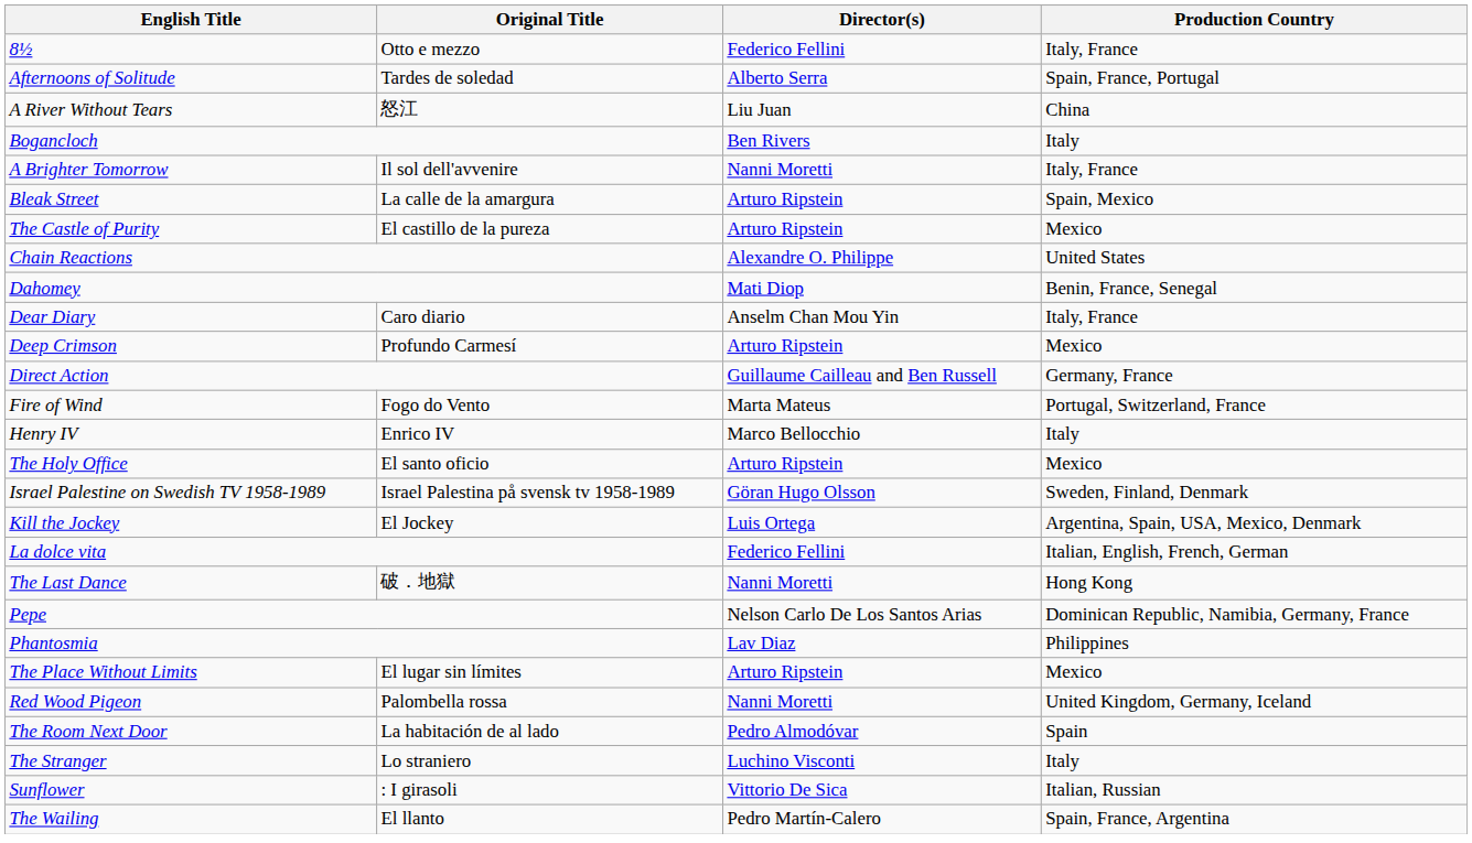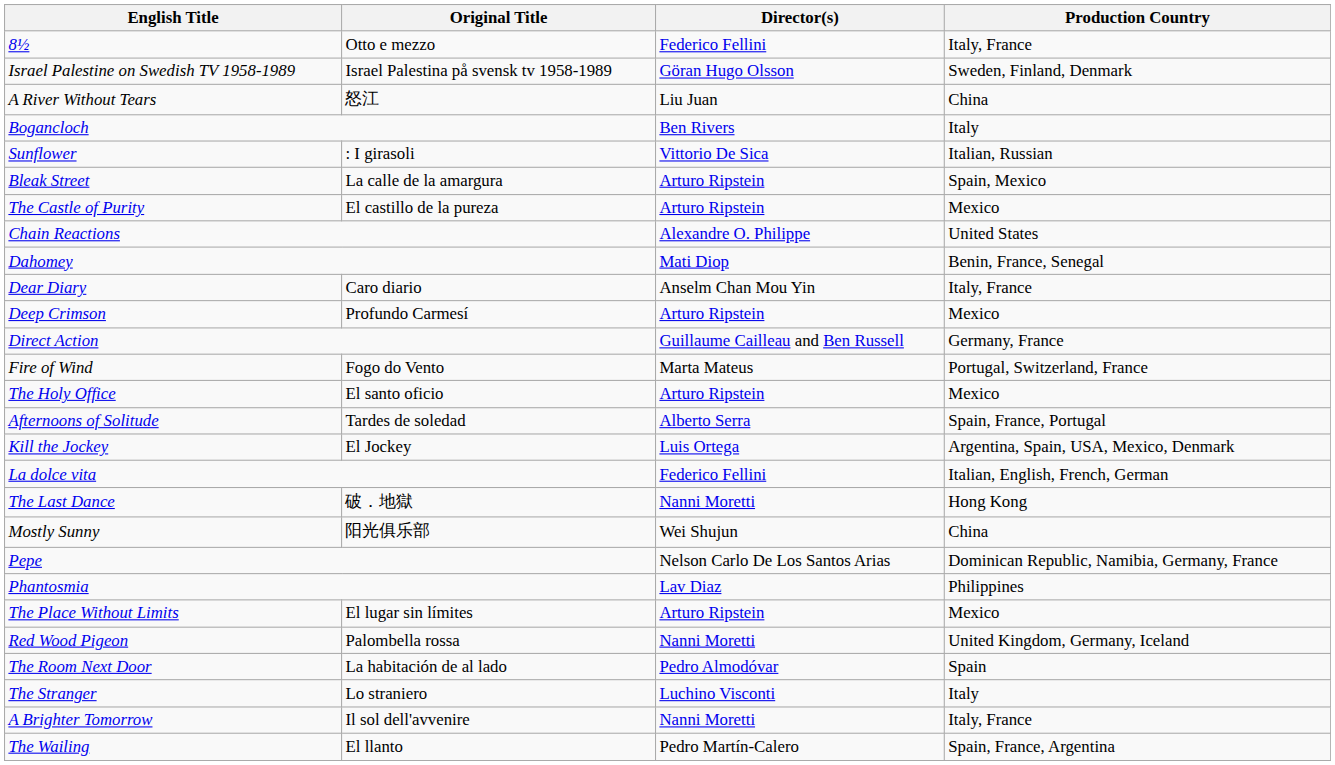rows swapped: Afternoons of Solitude <-> Israel Palestine on Swedish TV 1958-1989
rows swapped: A Brighter Tomorrow <-> Sunflower
- row: Henry IV | Enrico IV | Marco Bellocchio | Italy
+ row: Mostly Sunny | 阳光俱乐部 | Wei Shujun | China
